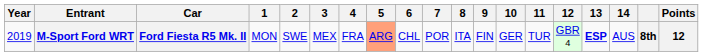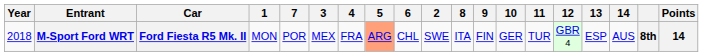columns swapped: 2 <-> 7
M-Sport Ford WRT | Year: 2019 -> 2018
M-Sport Ford WRT | 13: bold -> normal
M-Sport Ford WRT | Points: 12 -> 14
